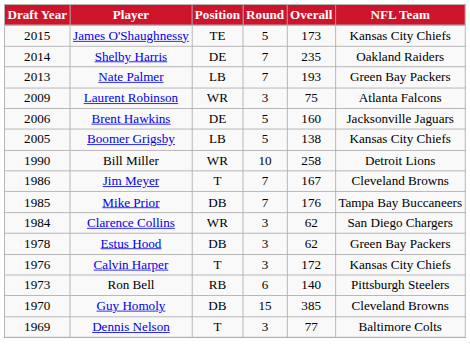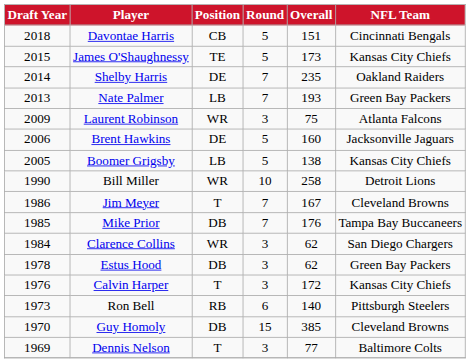+ row: 2018 | Davontae Harris | CB | 5 | 151 | Cincinnati Bengals
